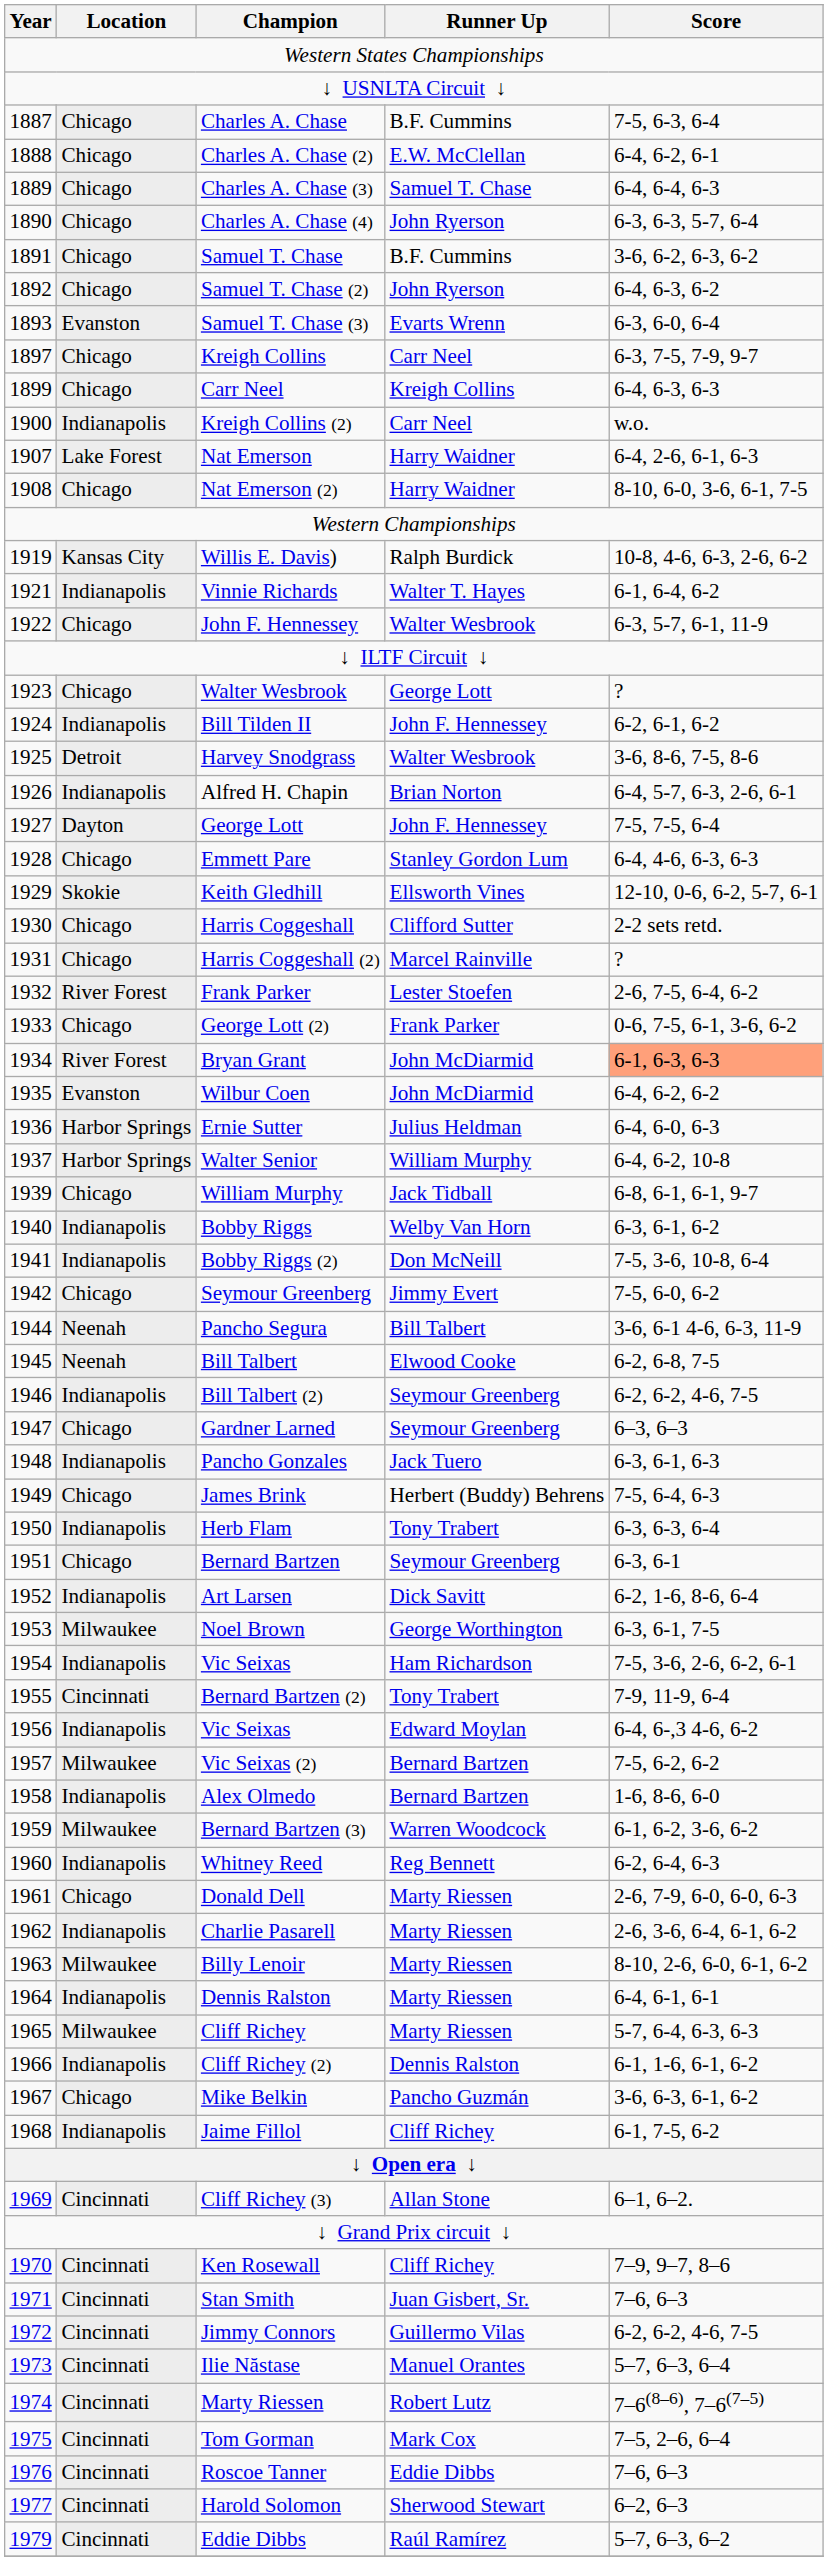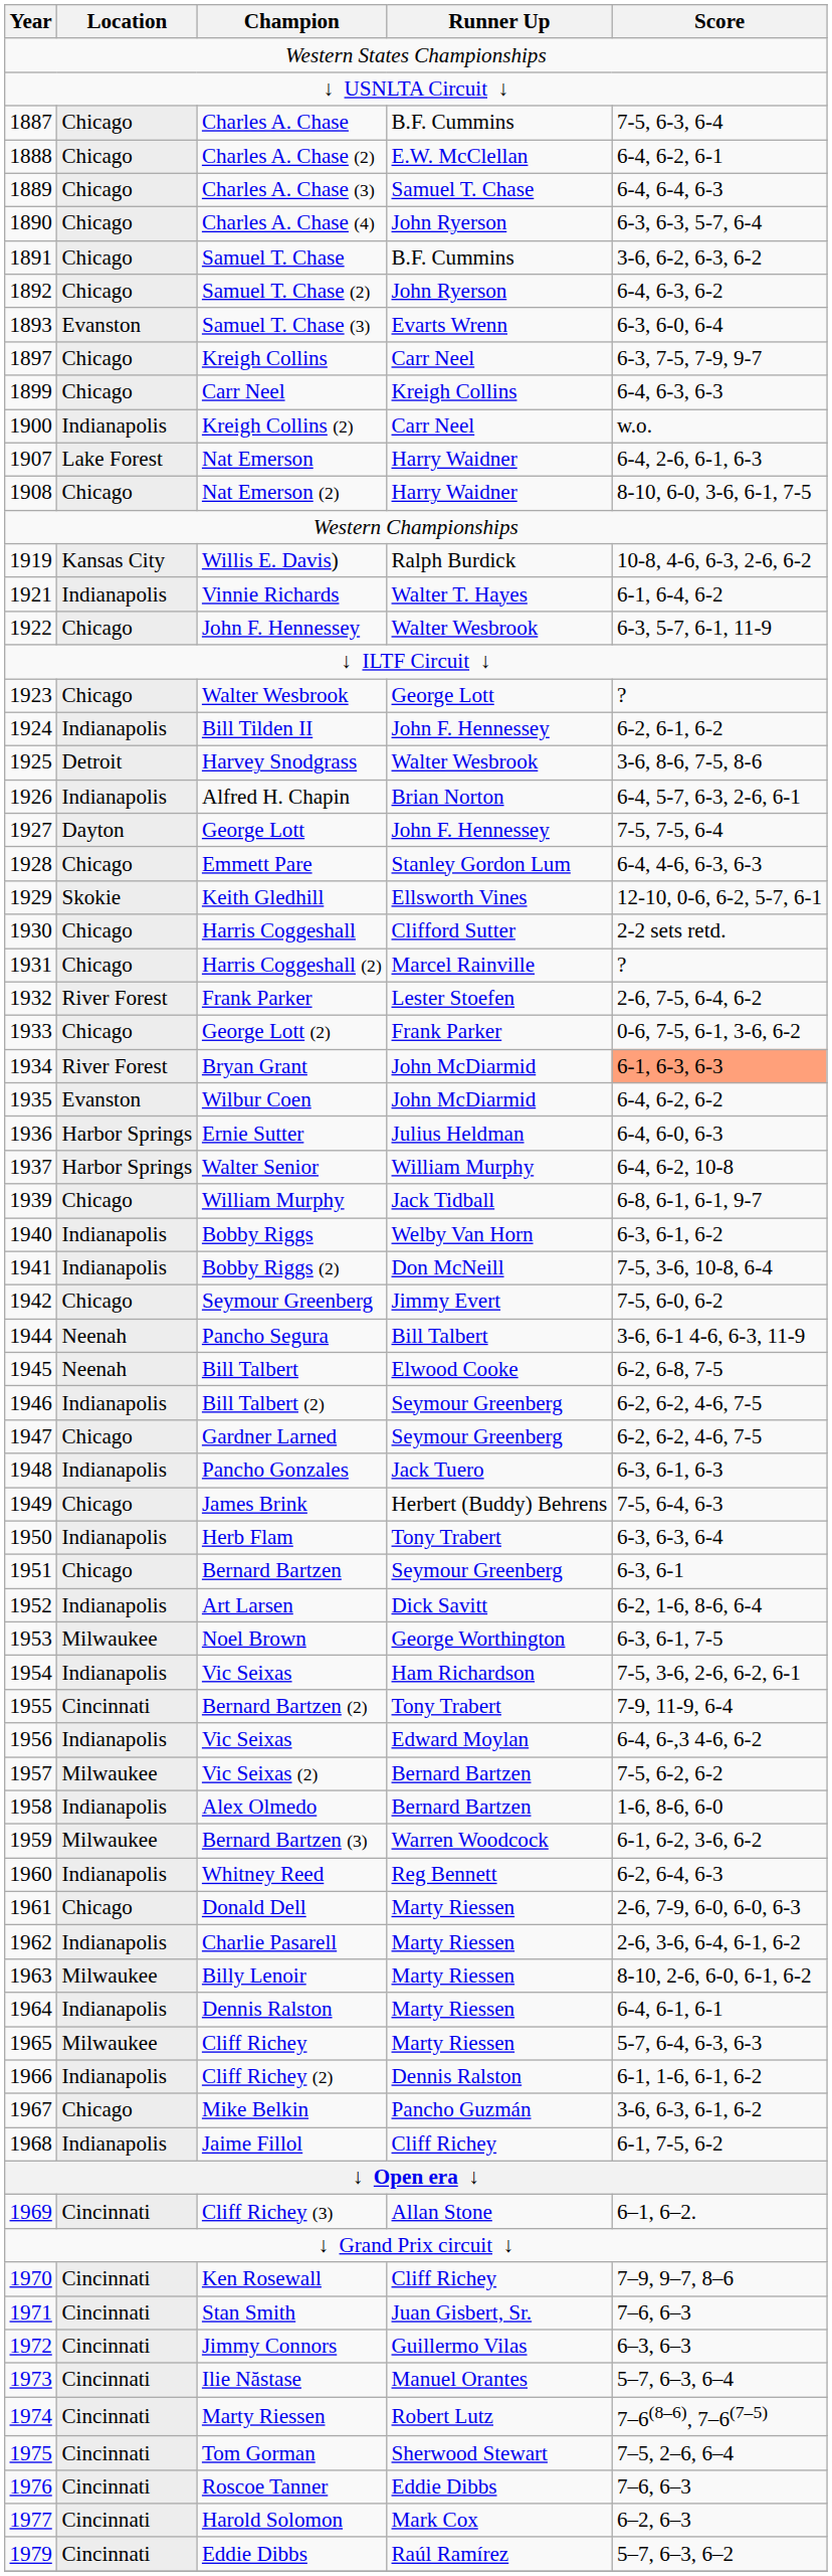Gardner Larned | Score: 6–3, 6–3 -> 6-2, 6-2, 4-6, 7-5
Jimmy Connors | Score: 6-2, 6-2, 4-6, 7-5 -> 6–3, 6–3
Tom Gorman | Runner Up: Mark Cox -> Sherwood Stewart
Harold Solomon | Runner Up: Sherwood Stewart -> Mark Cox
